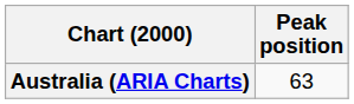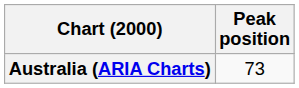Australia (ARIA Charts) | Peak position: 63 -> 73
